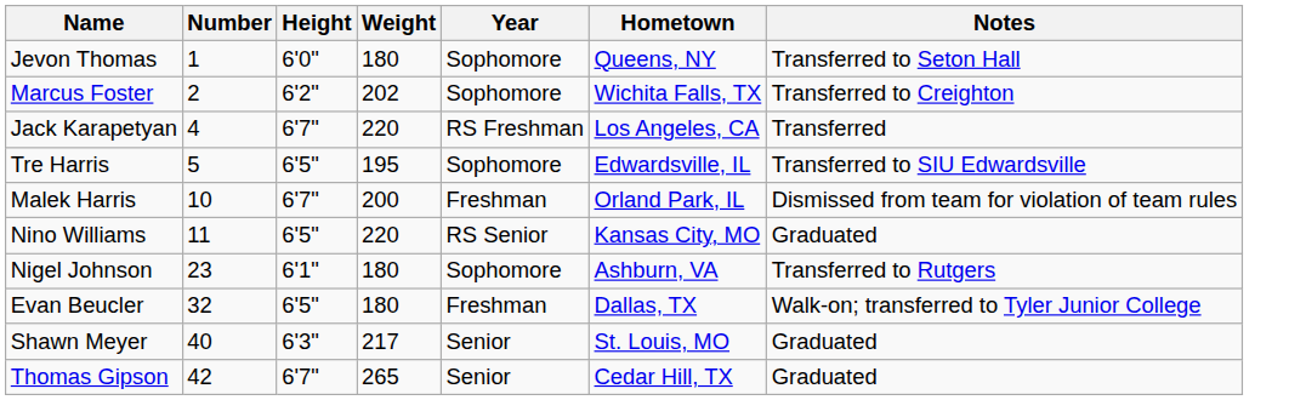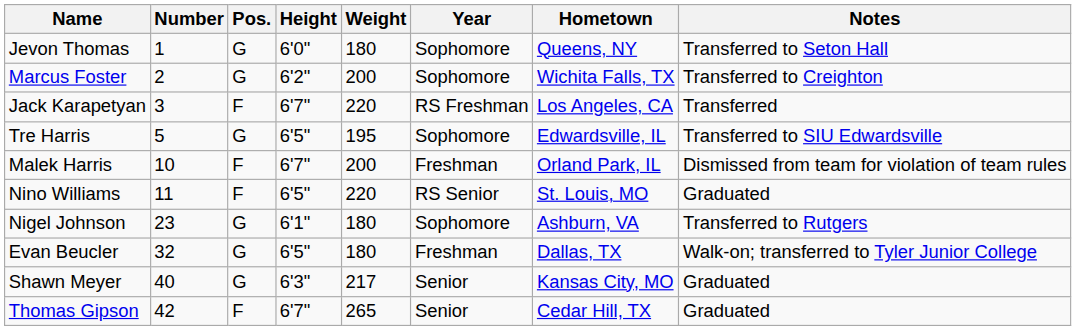+ column: Pos. | G | G | F | G | F | F | G | G | G | F
Marcus Foster | Weight: 202 -> 200
Jack Karapetyan | Number: 4 -> 3
Nino Williams | Hometown: Kansas City, MO -> St. Louis, MO
Shawn Meyer | Hometown: St. Louis, MO -> Kansas City, MO
